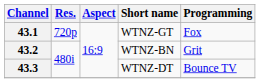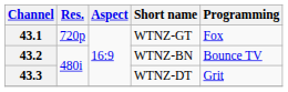43.2 | Programming: Grit -> Bounce TV
43.3 | Programming: Bounce TV -> Grit
